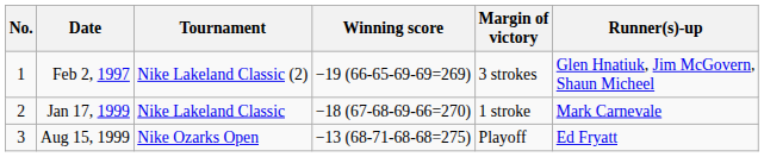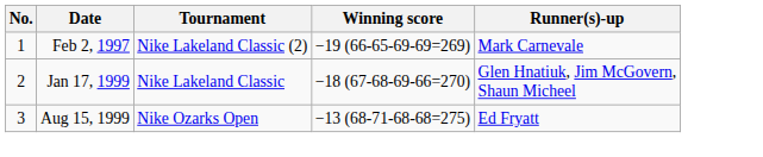- column: Margin of victory | 3 strokes | 1 stroke | Playoff
Feb 2, 1997 | Runner(s)-up: Glen Hnatiuk, Jim McGovern, Shaun Micheel -> Mark Carnevale
Jan 17, 1999 | Runner(s)-up: Mark Carnevale -> Glen Hnatiuk, Jim McGovern, Shaun Micheel
